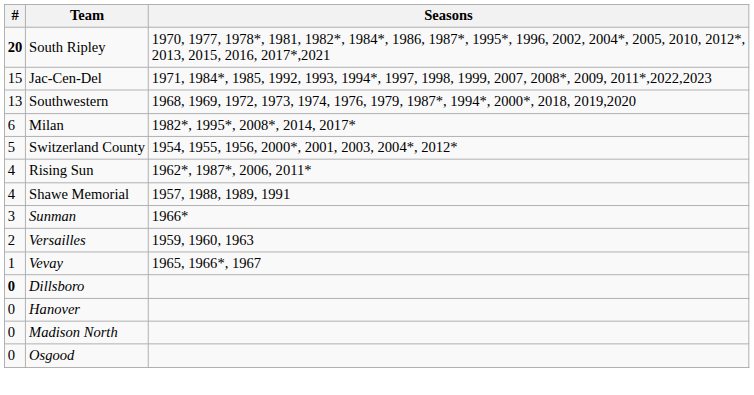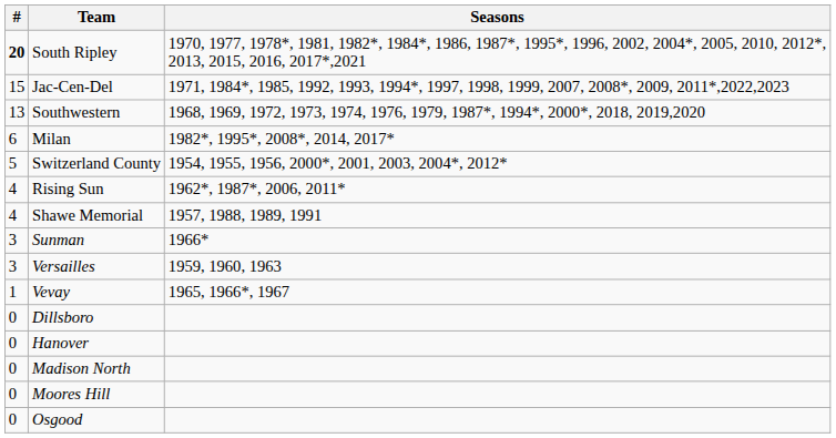Versailles | #: 2 -> 3
Dillsboro | #: bold -> normal
+ row: 0 | Moores Hill
